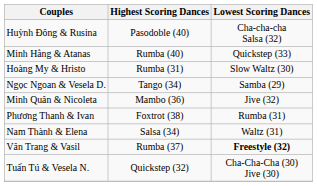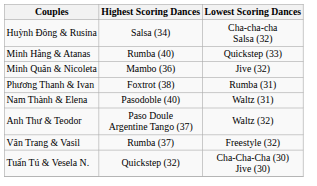Huỳnh Đông & Rusina | Highest Scoring Dances: Pasodoble (40) -> Salsa (34)
- row: Hoàng My & Hristo | Rumba (31) | Slow Waltz (30)
- row: Ngọc Ngoan & Vesela D. | Tango (34) | Samba (29)
Nam Thành & Elena | Highest Scoring Dances: Salsa (34) -> Pasodoble (40)
+ row: Anh Thư & Teodor | Paso Doule Argentine Tango (37) | Waltz (32)
Vân Trang & Vasil | Lowest Scoring Dances: bold -> normal
